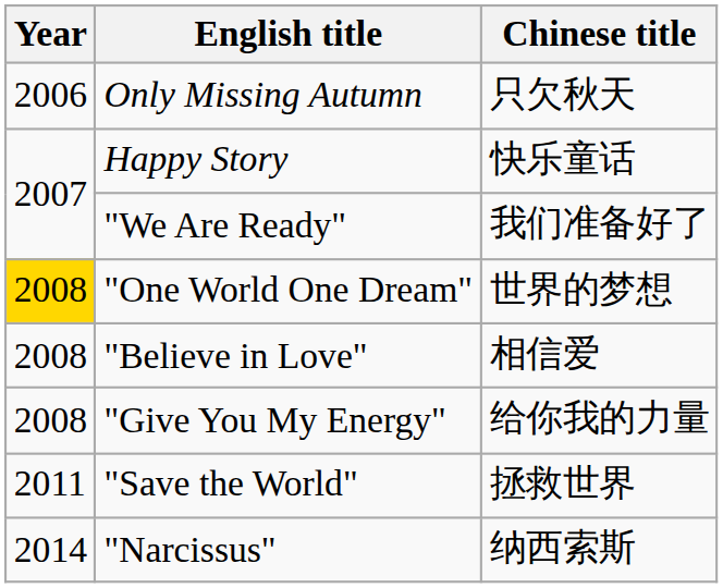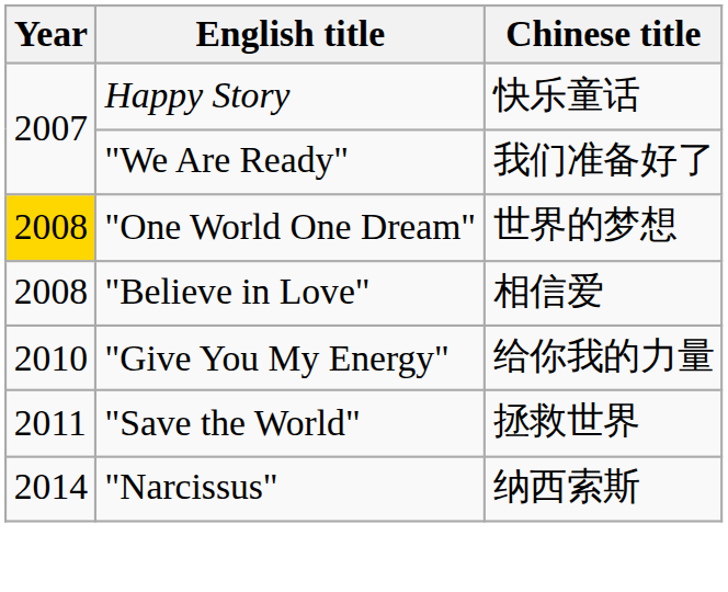- row: 2006 | Only Missing Autumn | 只欠秋天
"Give You My Energy" | Year: 2008 -> 2010
